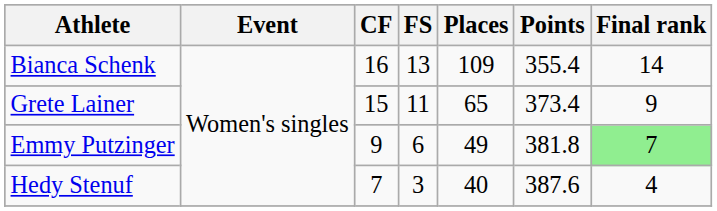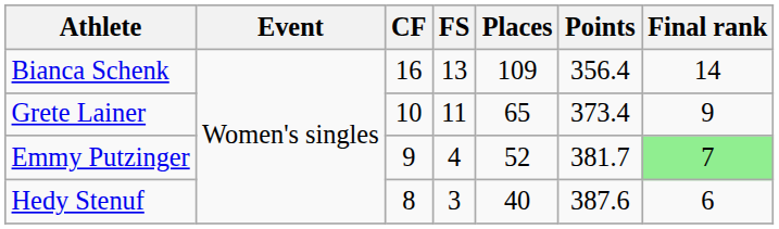Bianca Schenk | Points: 355.4 -> 356.4
Grete Lainer | CF: 15 -> 10
Emmy Putzinger | FS: 6 -> 4
Emmy Putzinger | Places: 49 -> 52
Emmy Putzinger | Points: 381.8 -> 381.7
Hedy Stenuf | CF: 7 -> 8
Hedy Stenuf | Final rank: 4 -> 6
